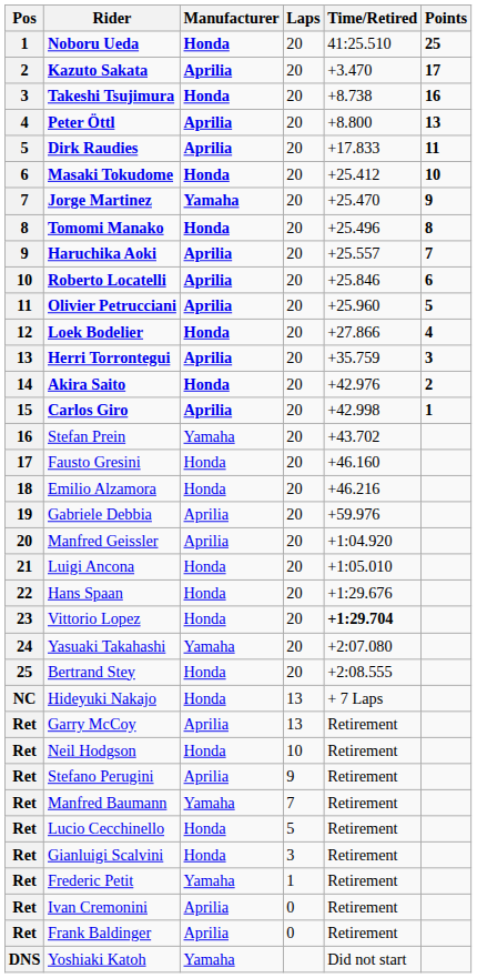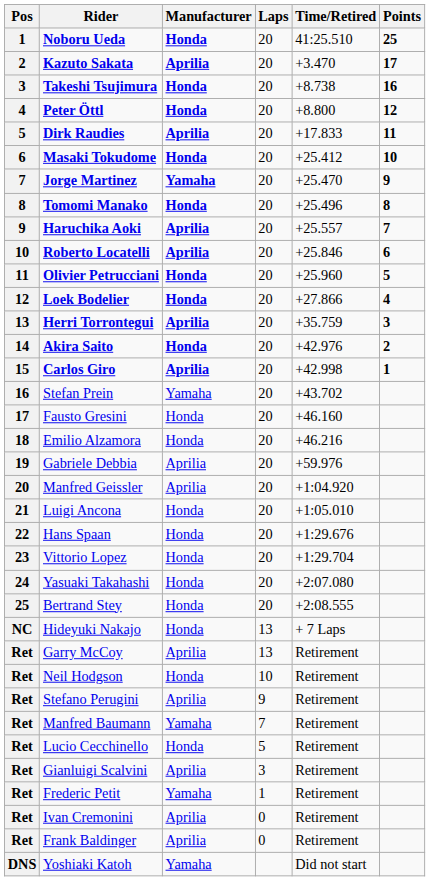Peter Öttl | Manufacturer: Aprilia -> Honda
Peter Öttl | Points: 13 -> 12
Olivier Petrucciani | Manufacturer: Aprilia -> Honda
Vittorio Lopez | Time/Retired: bold -> normal
Yasuaki Takahashi | Manufacturer: Yamaha -> Honda
Gianluigi Scalvini | Manufacturer: Honda -> Aprilia
